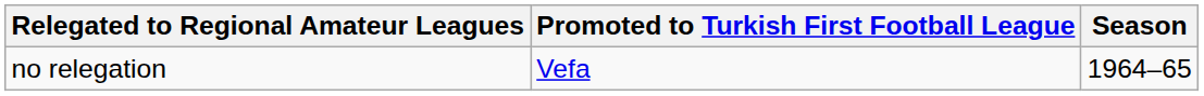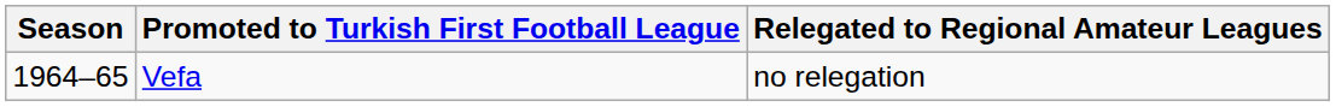columns swapped: Season <-> Relegated to Regional Amateur Leagues
